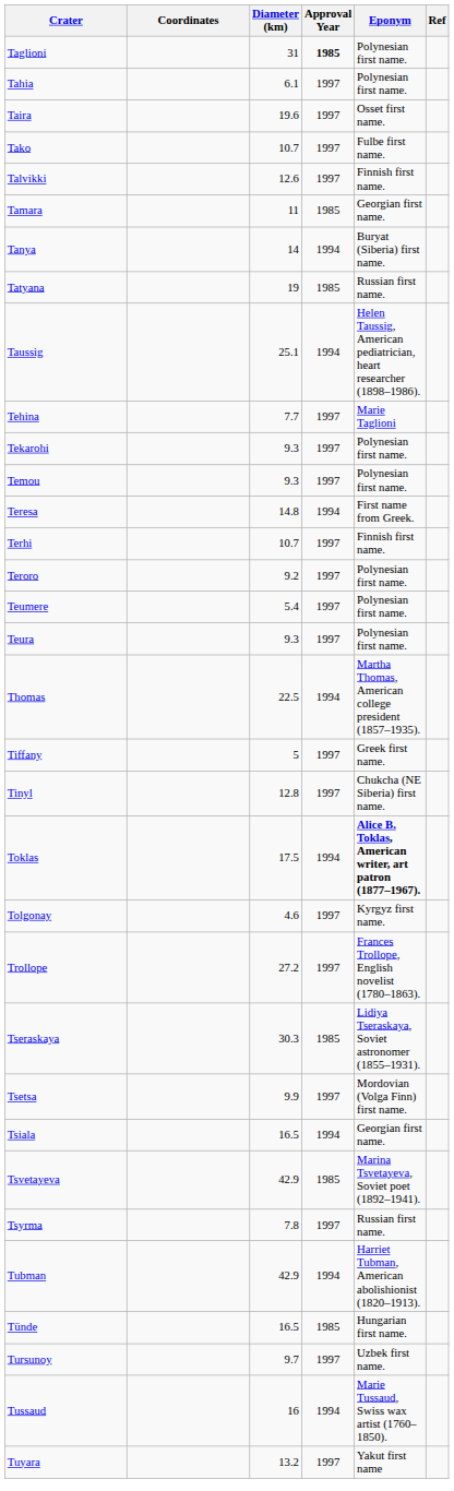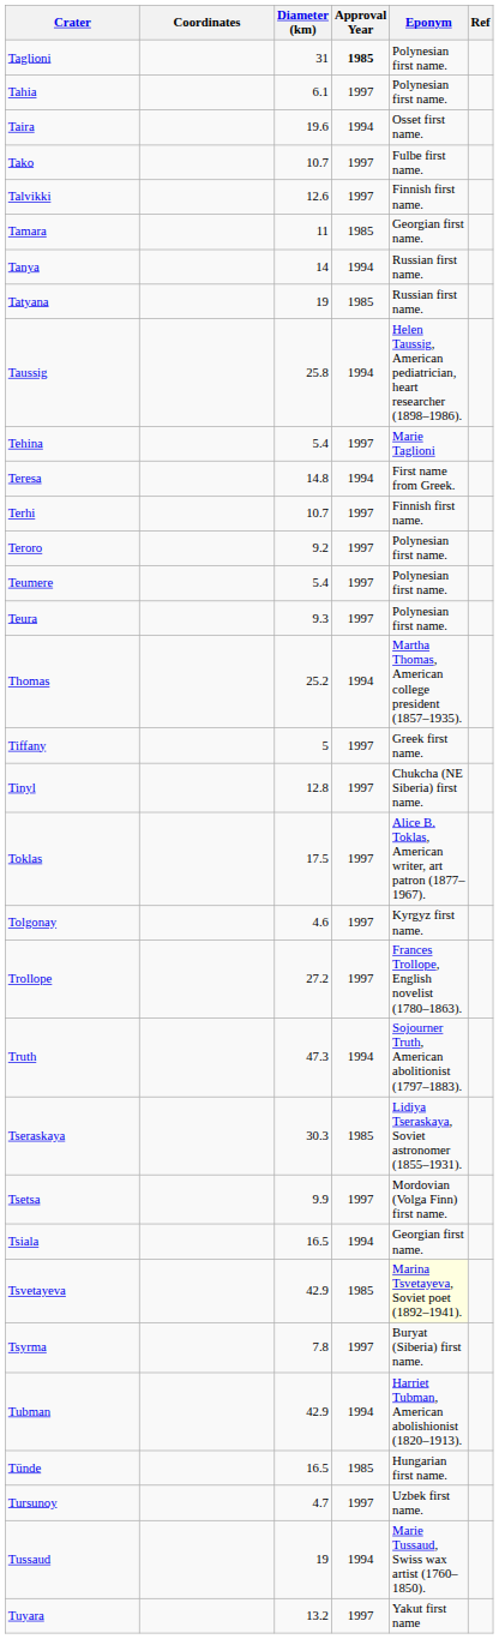Taira | Approval Year: 1997 -> 1994
Tanya | Eponym: Buryat (Siberia) first name. -> Russian first name.
Taussig | Diameter (km): 25.1 -> 25.8
Tehina | Diameter (km): 7.7 -> 5.4
- row: Tekarohi | 9.3 | 1997 | Polynesian first name.
- row: Temou | 9.3 | 1997 | Polynesian first name.
Thomas | Diameter (km): 22.5 -> 25.2
Toklas | Approval Year: 1994 -> 1997
Toklas | Eponym: bold -> normal
+ row: Truth | 47.3 | 1994 | Sojourner Truth, American abolitionist (1797–1883).
Tsvetayeva | Eponym: no background -> lightyellow background
Tsyrma | Eponym: Russian first name. -> Buryat (Siberia) first name.
Tursunoy | Diameter (km): 9.7 -> 4.7
Tussaud | Diameter (km): 16 -> 19
